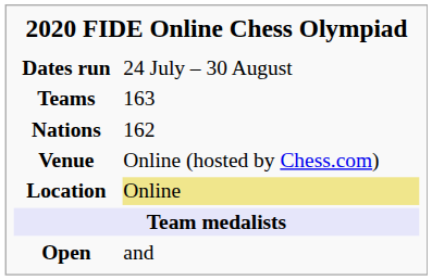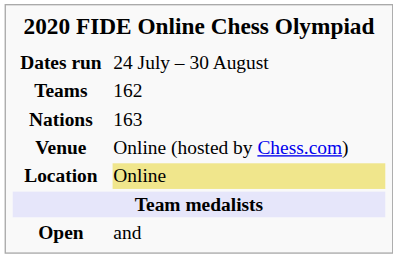Teams | column 2: 163 -> 162
Nations | column 2: 162 -> 163
